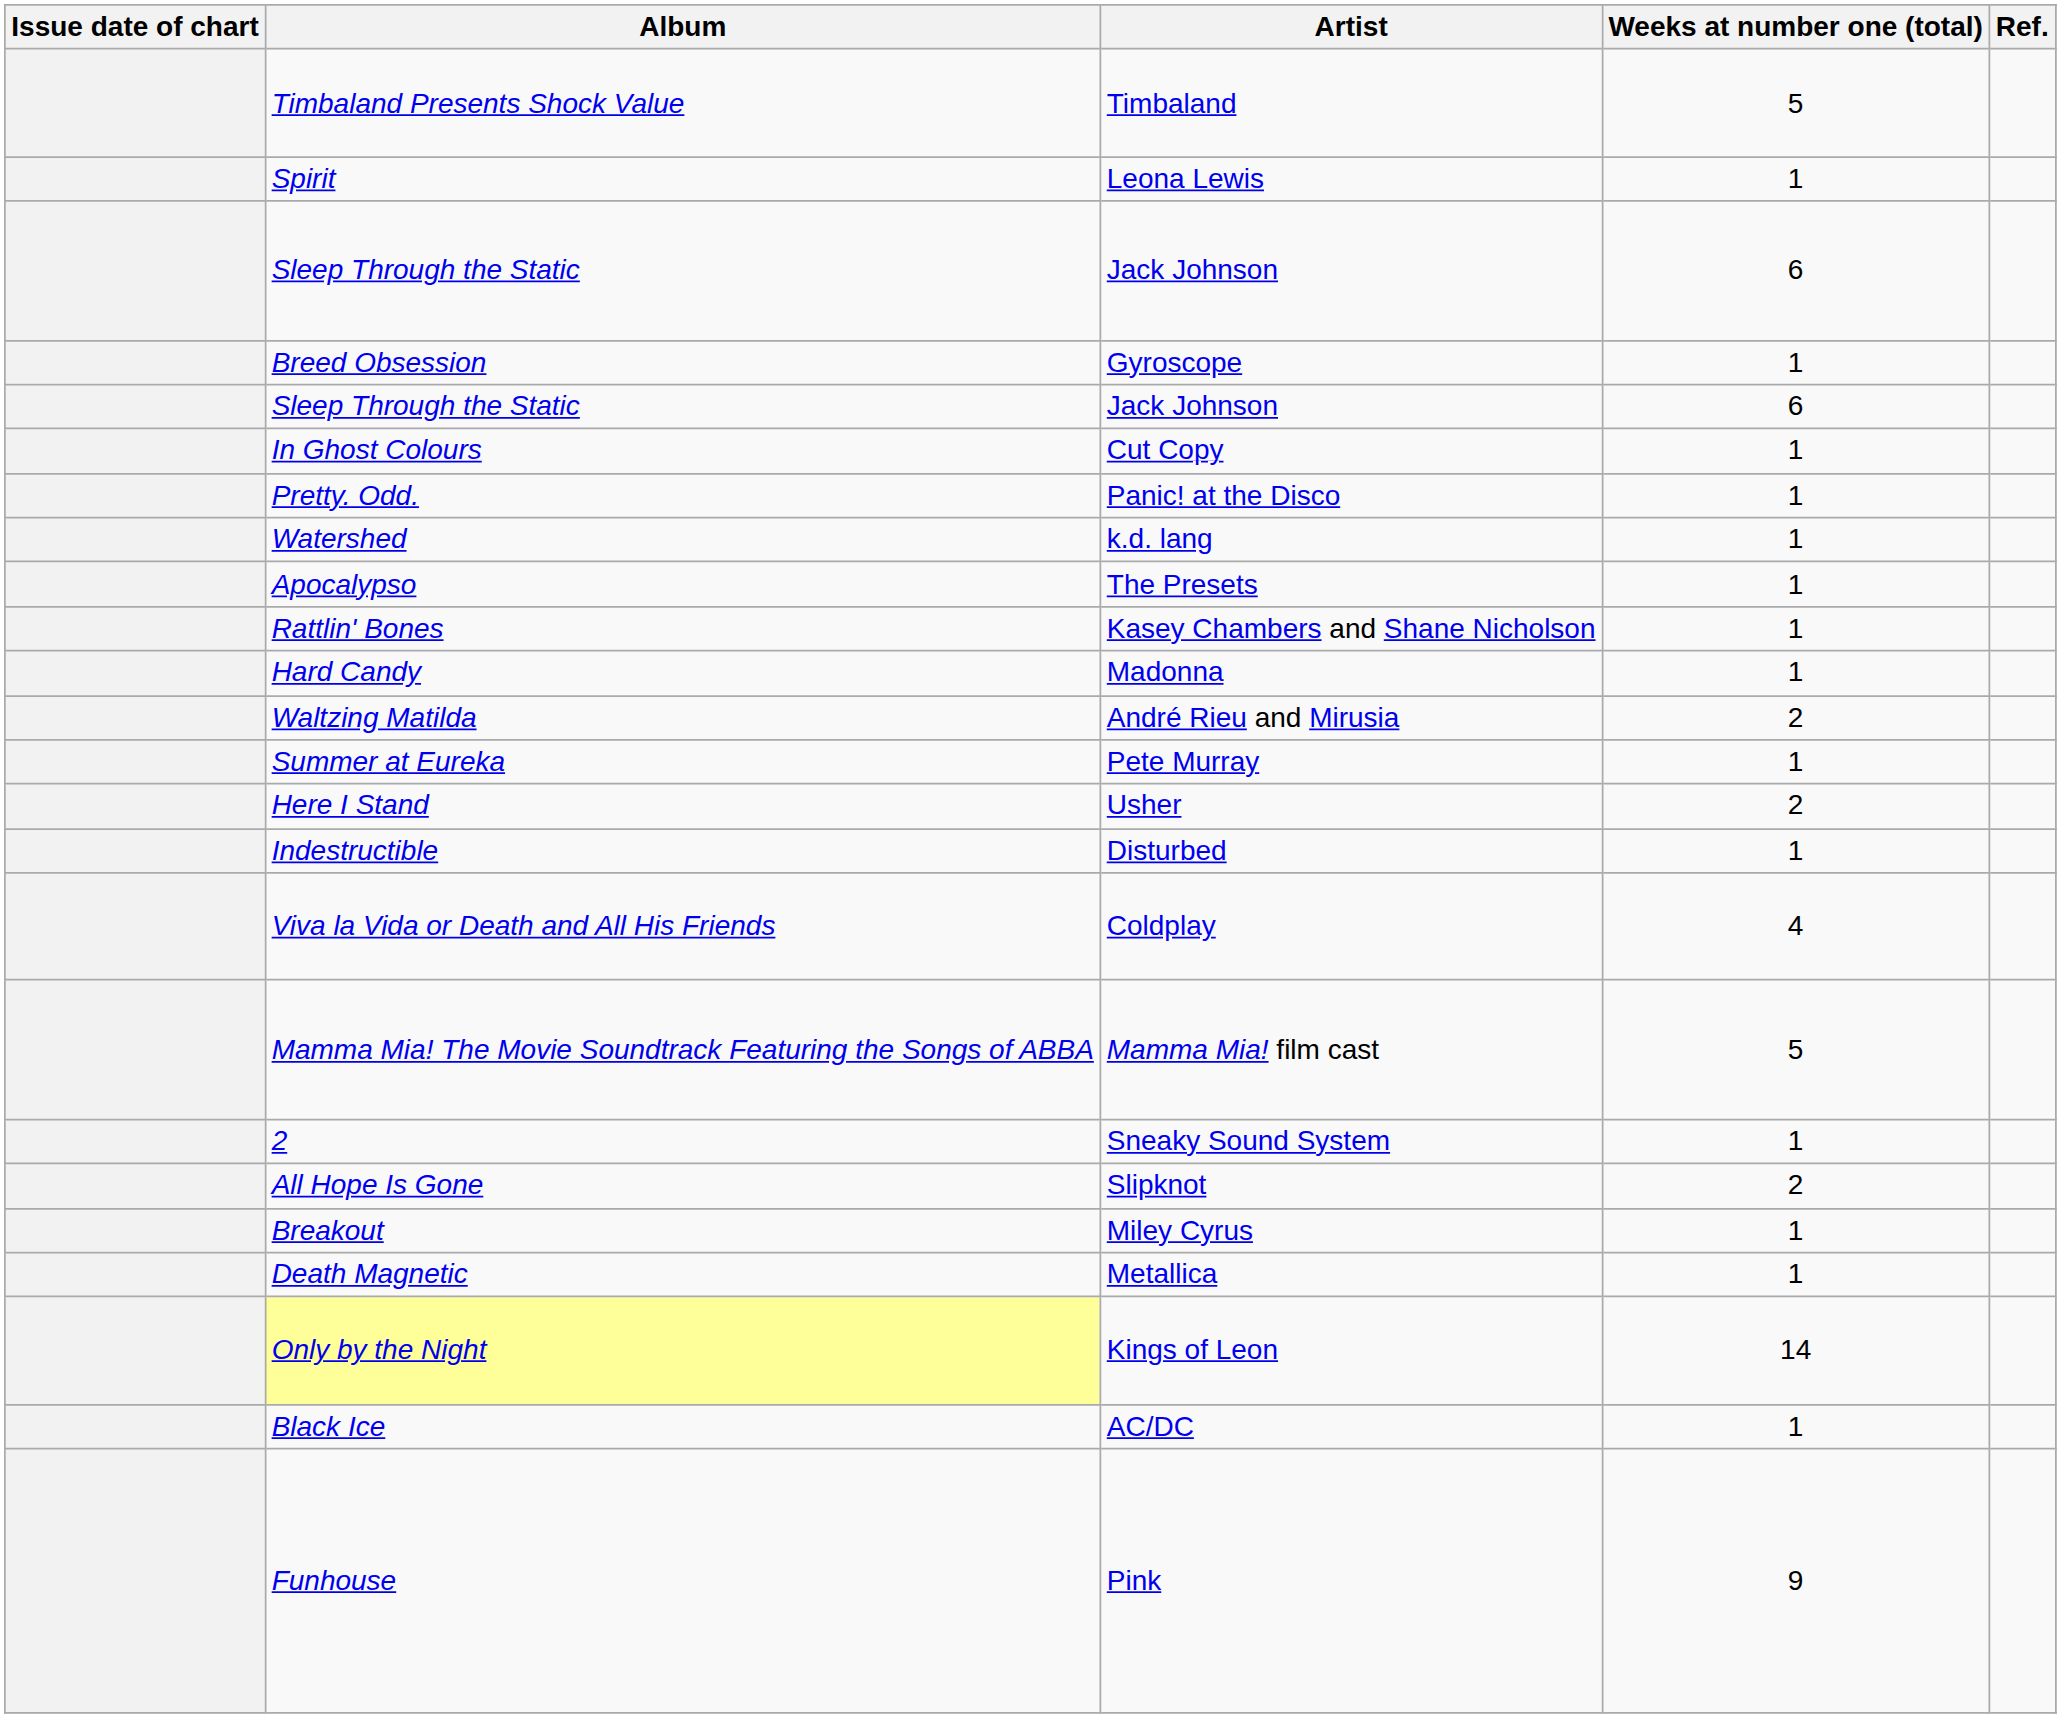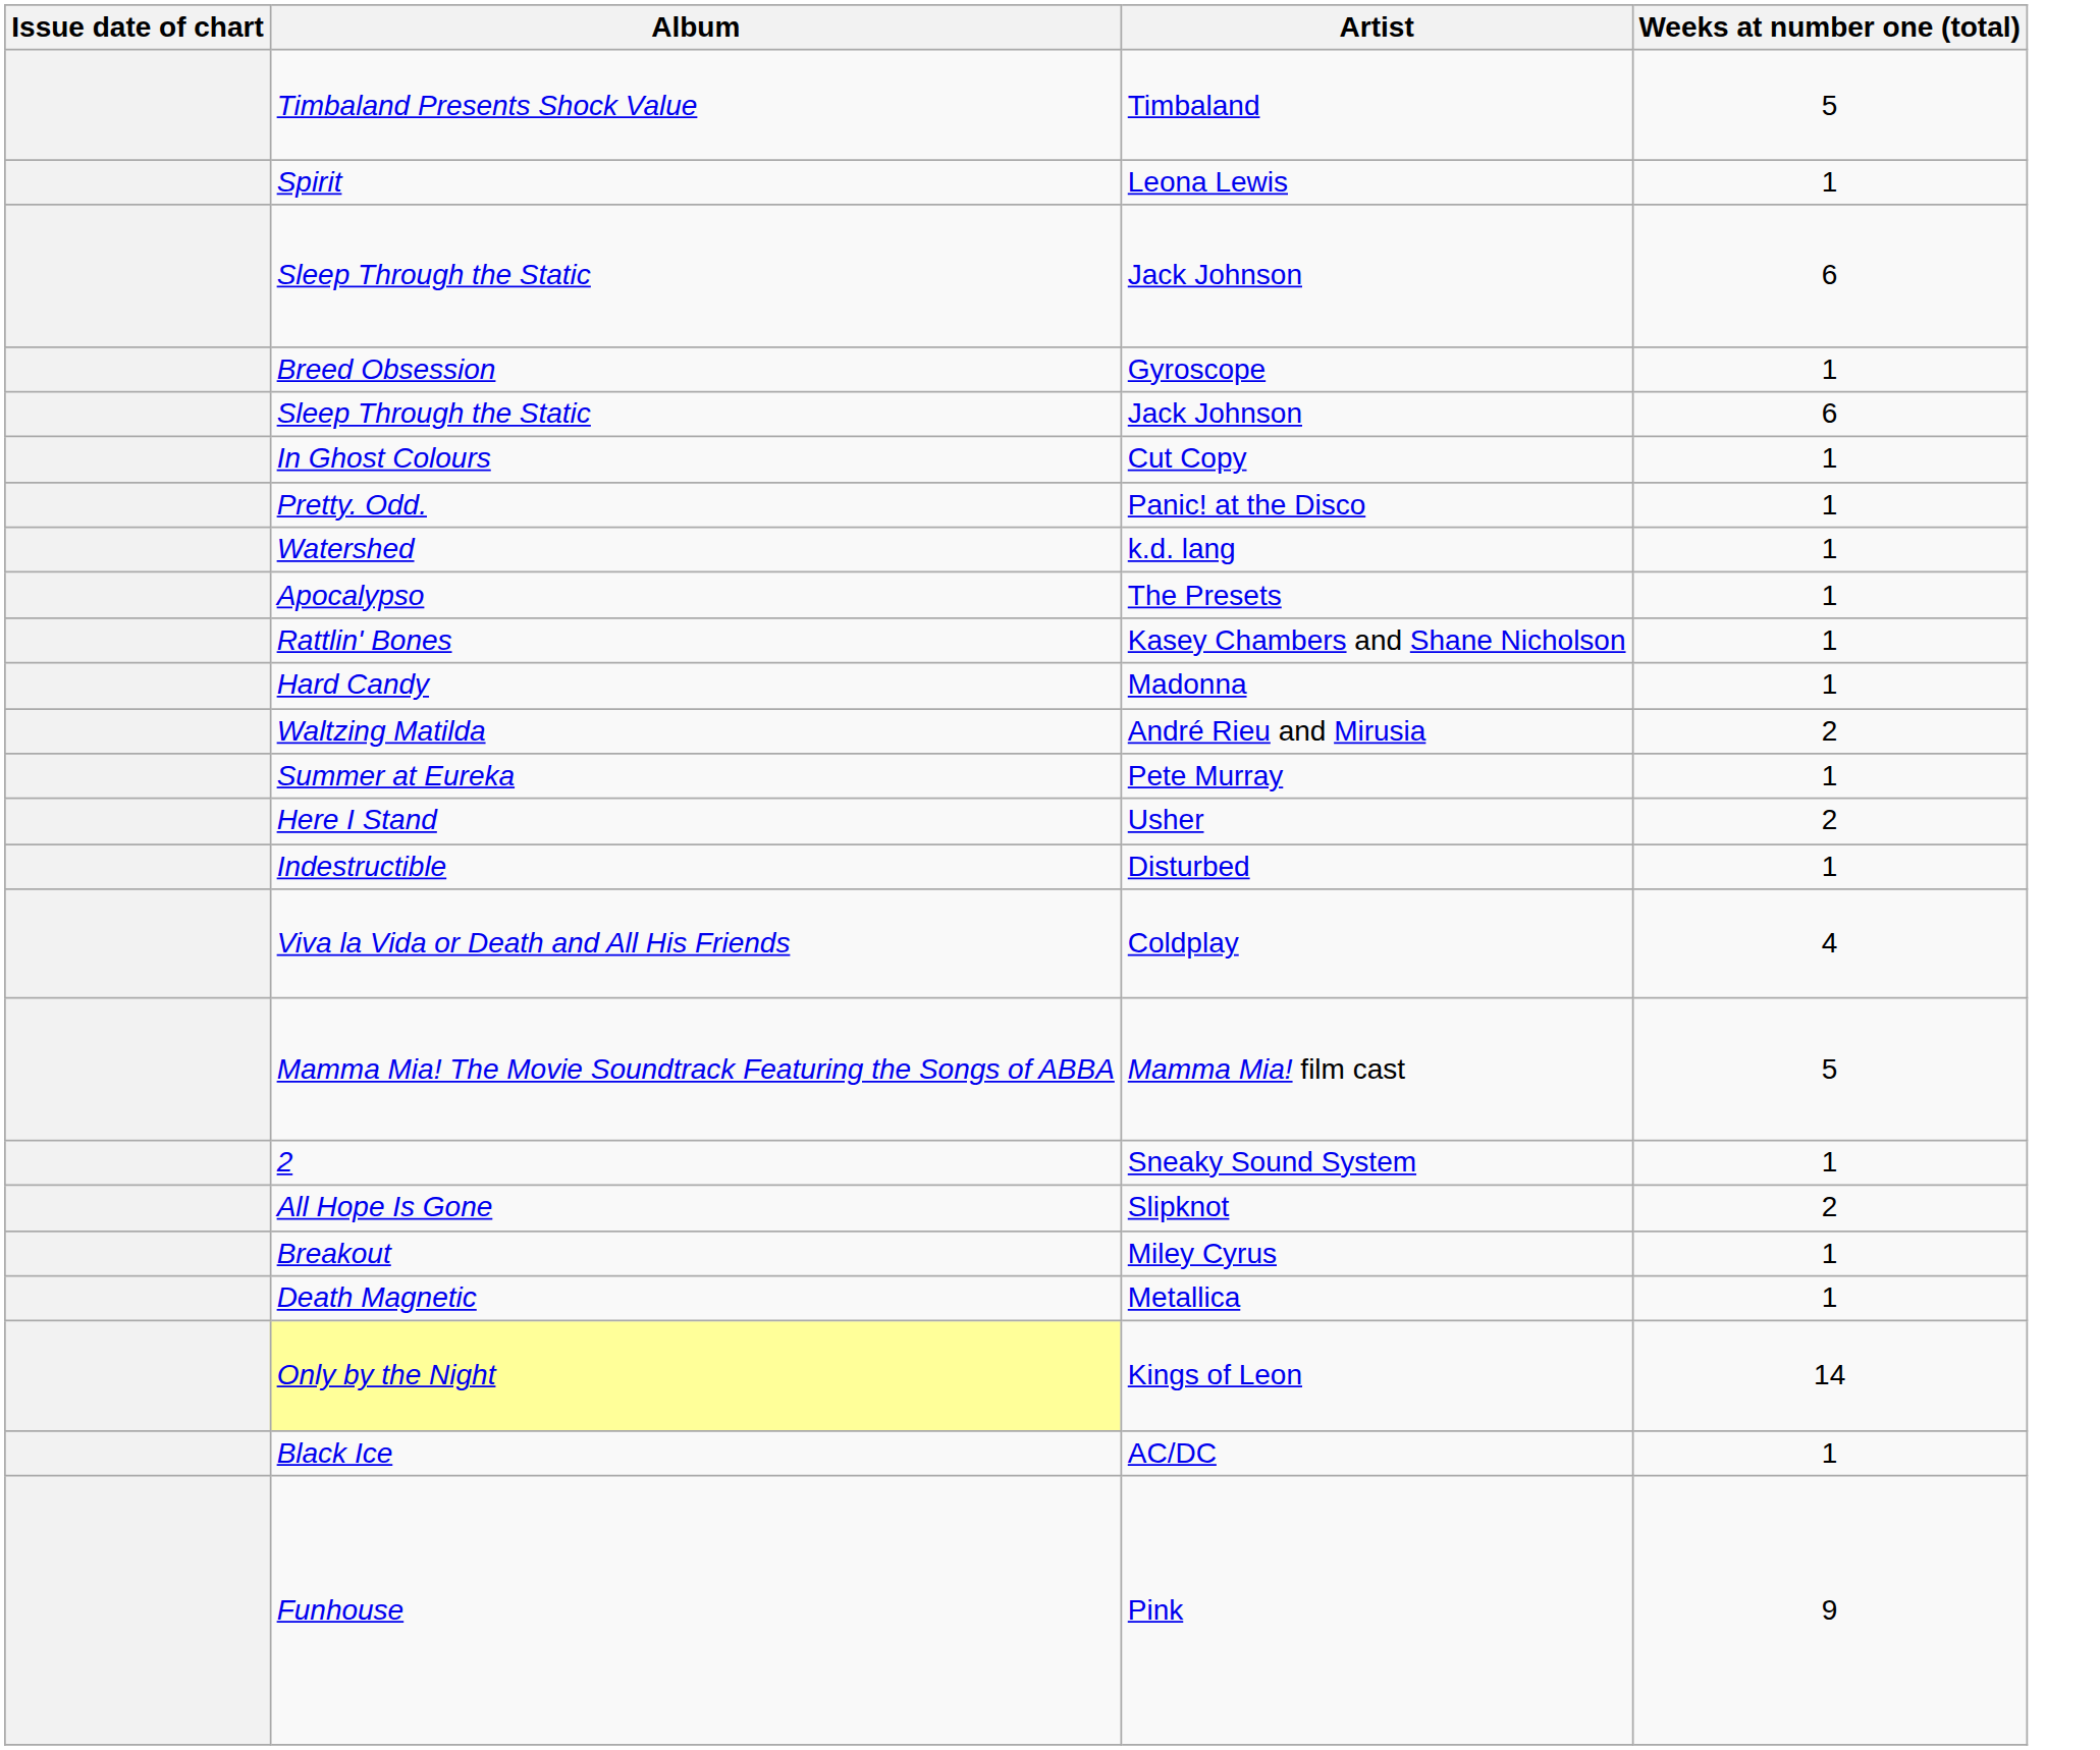- column: Ref.
